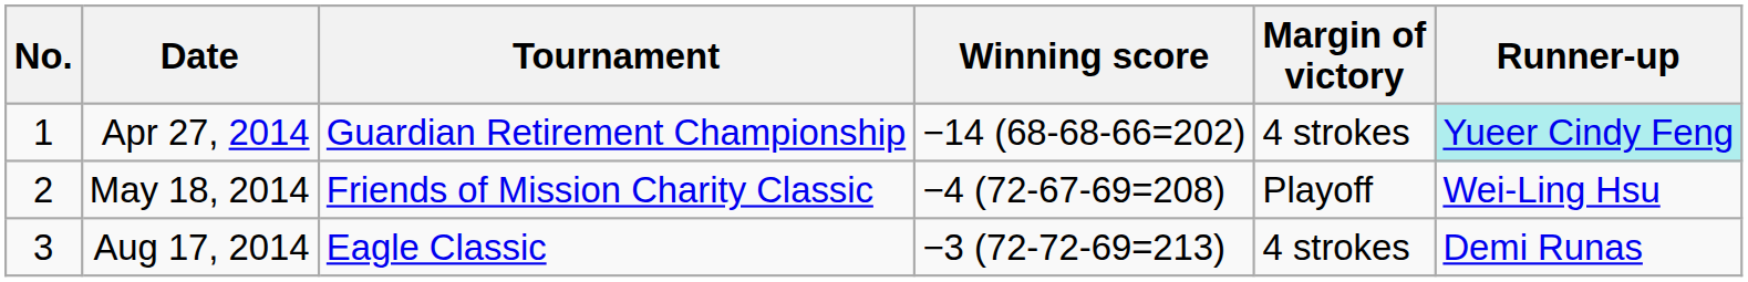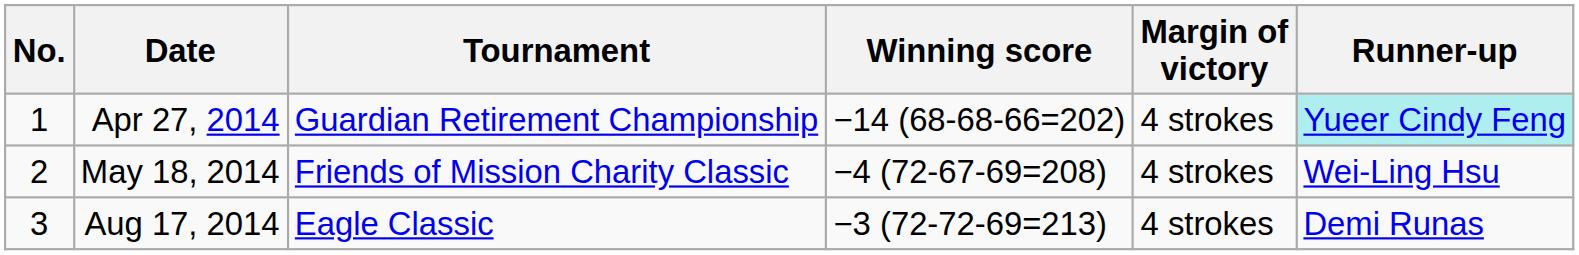May 18, 2014 | Margin of victory: Playoff -> 4 strokes
